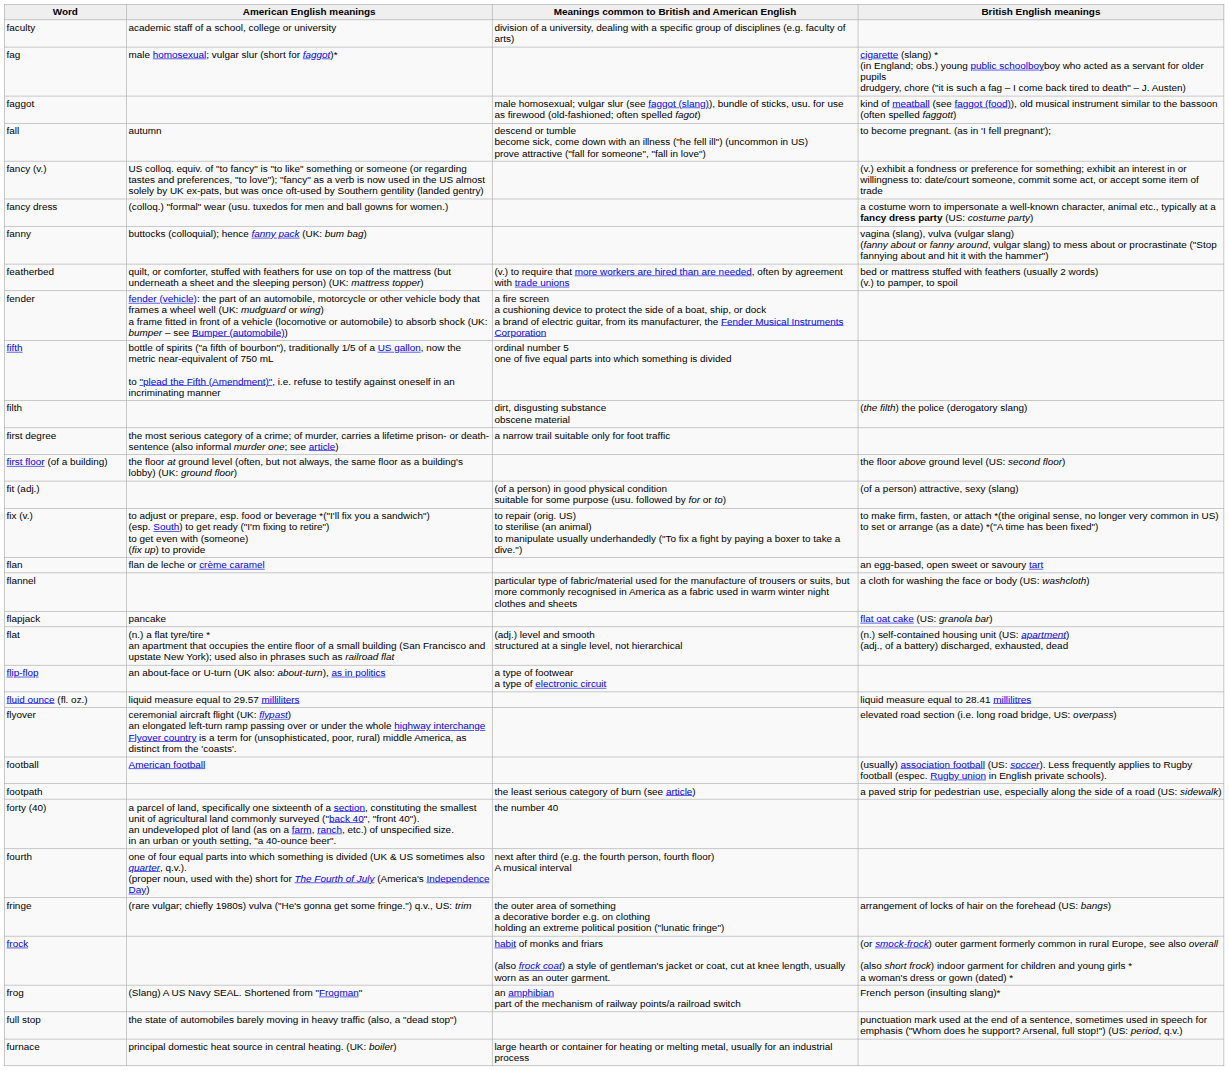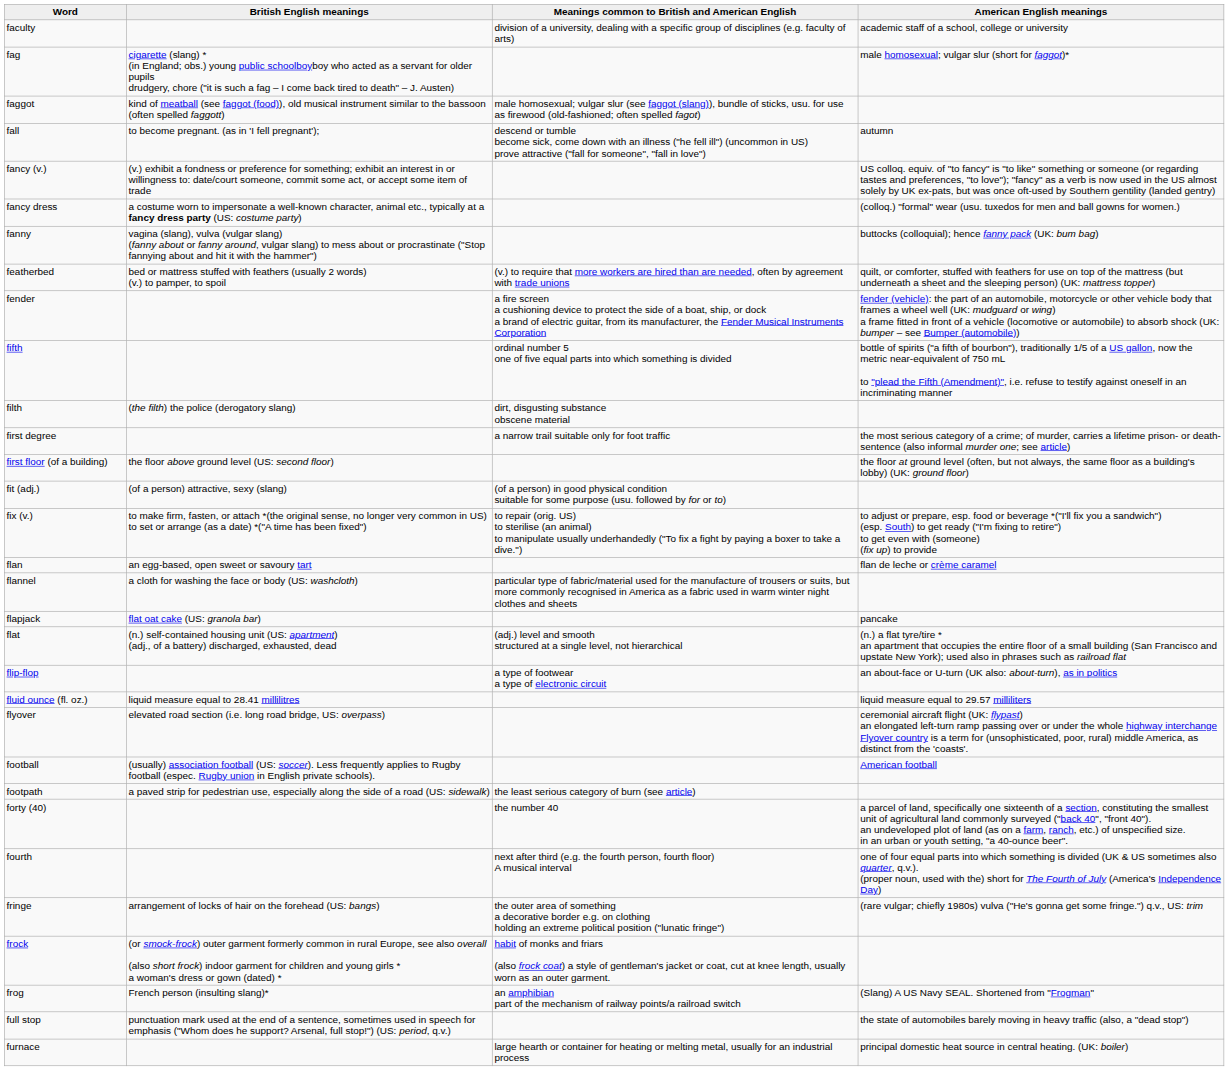columns swapped: British English meanings <-> American English meanings
